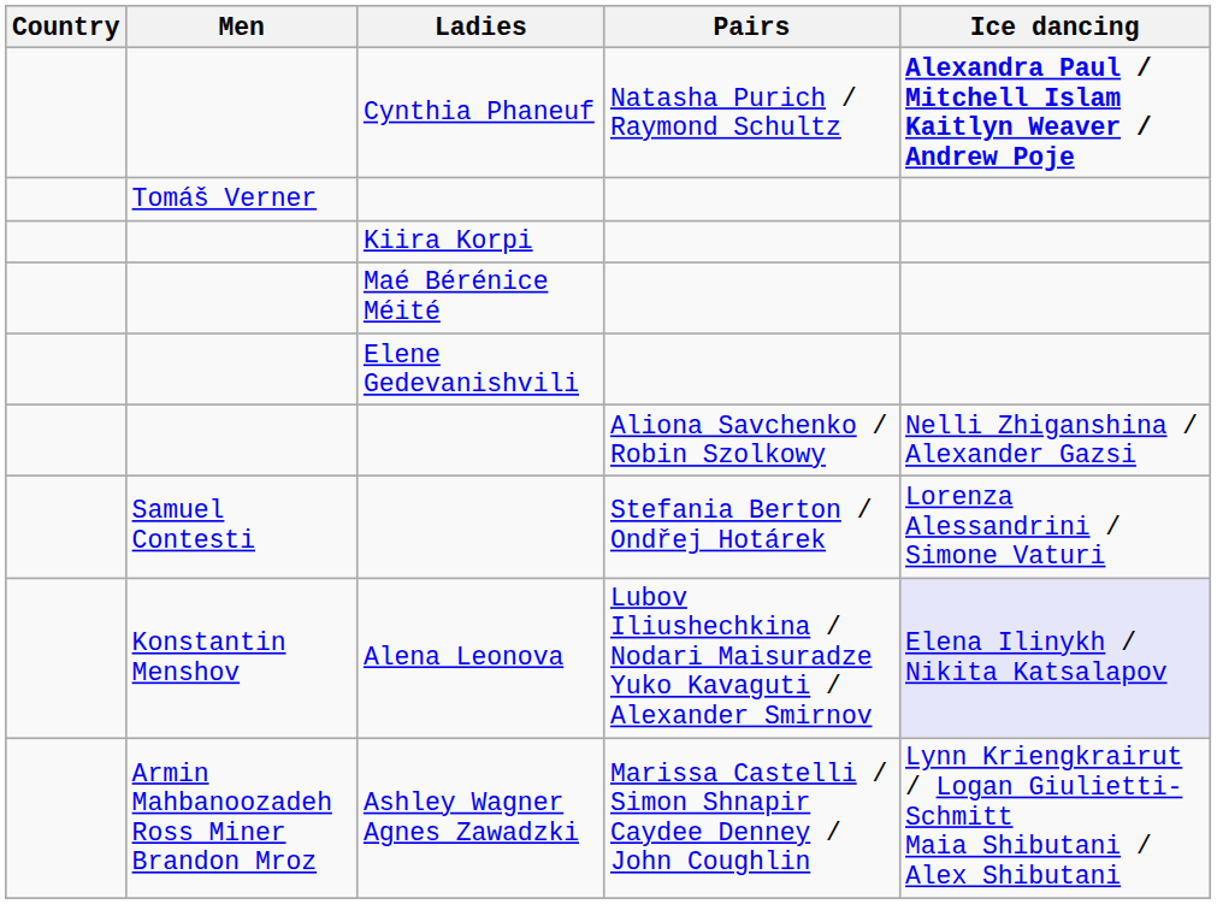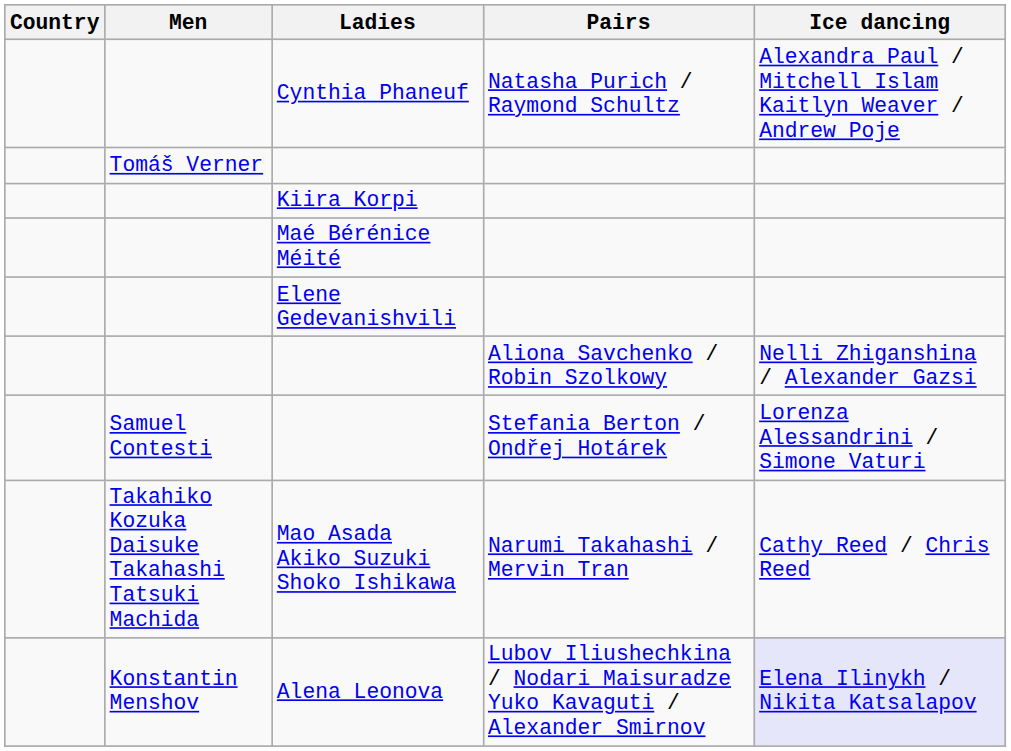Cynthia Phaneuf | Ice dancing: bold -> normal
+ row: Takahiko Kozuka Daisuke Takahashi Tatsuki Machida | Mao Asada Akiko Suzuki Shoko Ishikawa | Narumi Takahashi / Mervin Tran | Cathy Reed / Chris Reed
- row: Armin Mahbanoozadeh Ross Miner Brandon Mroz | Ashley Wagner Agnes Zawadzki | Marissa Castelli / Simon Shnapir Caydee Denney / John Coughlin | Lynn Kriengkrairut / Logan Giulietti-Schmitt Maia Shibutani / Alex Shibutani
